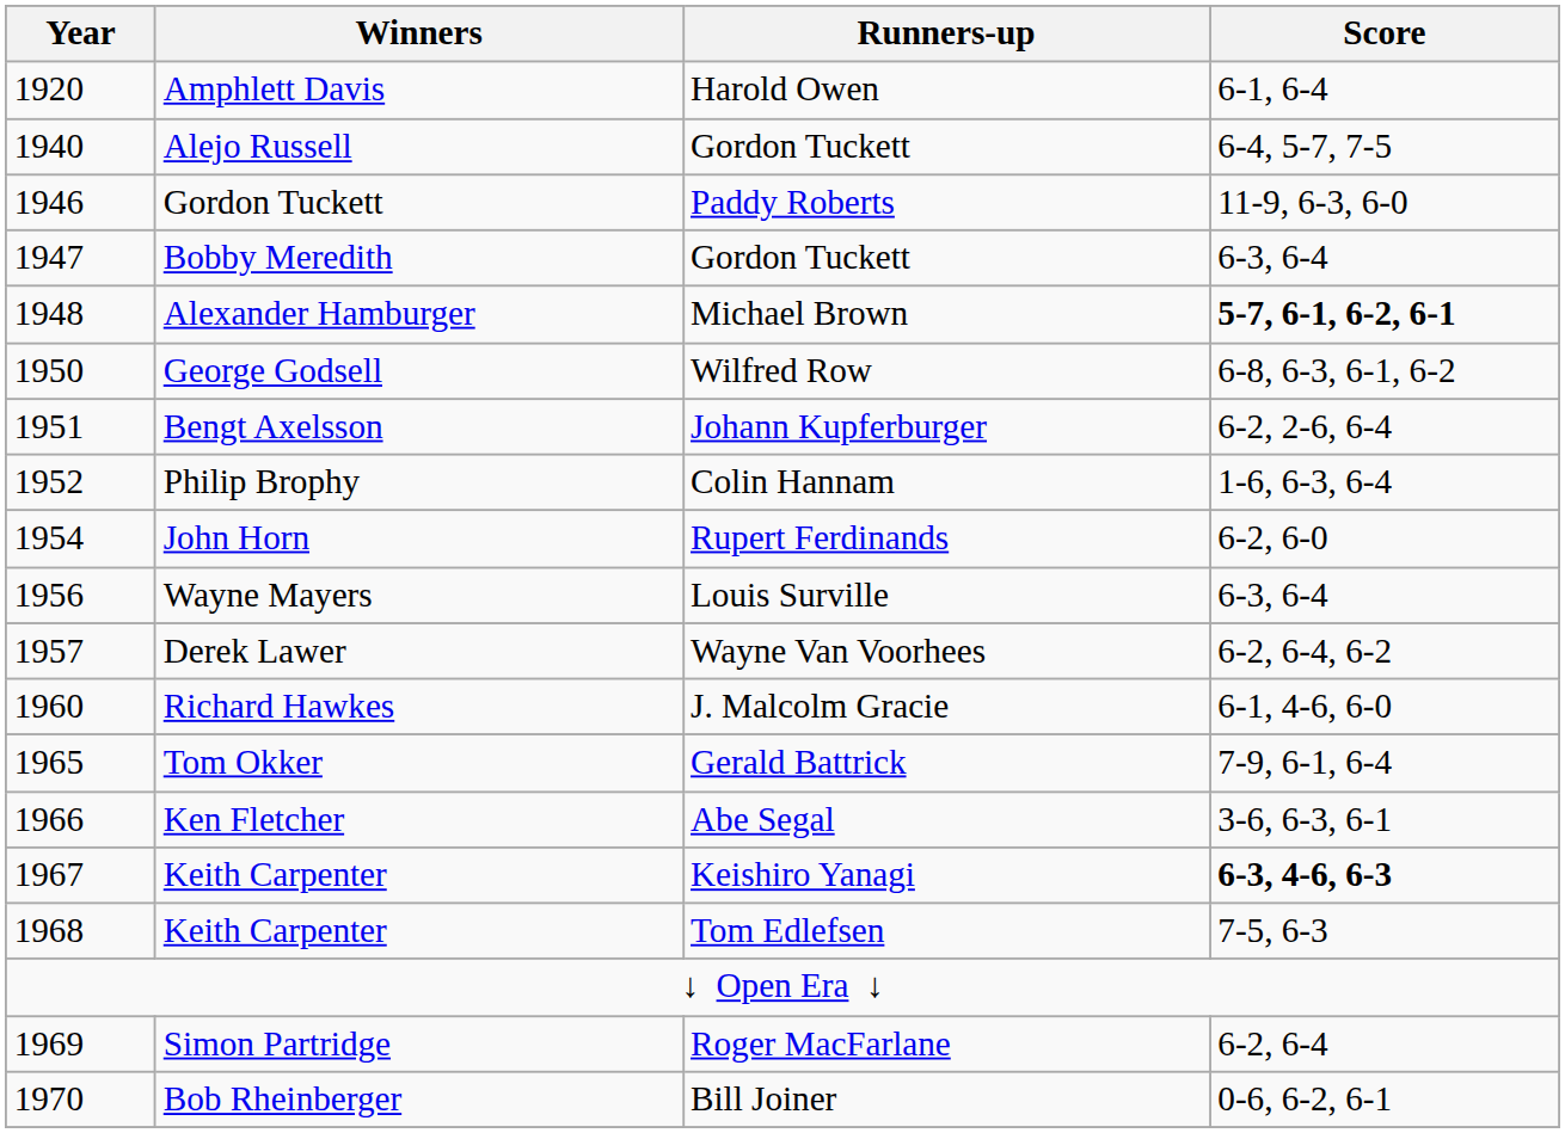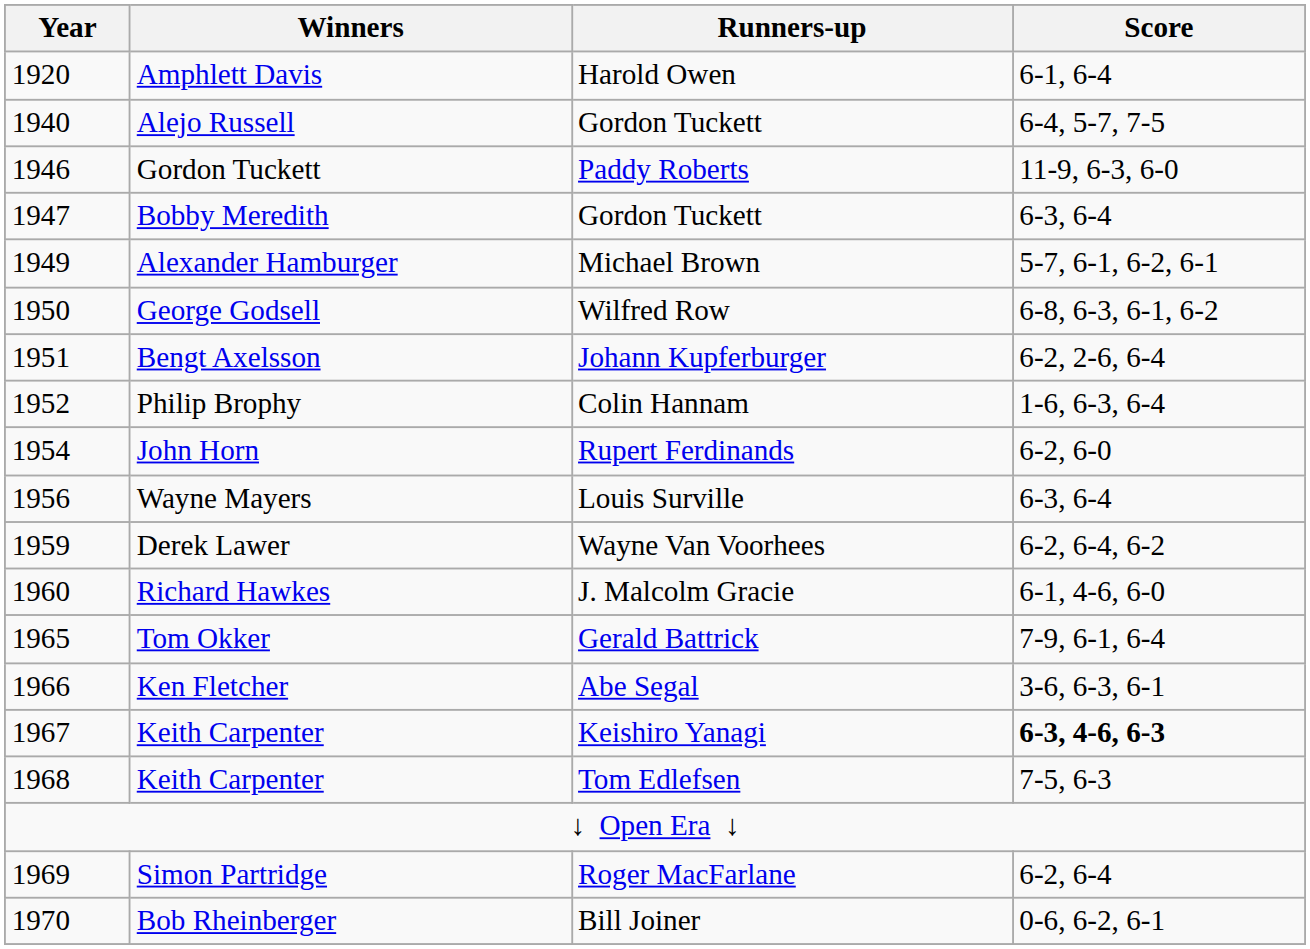Alexander Hamburger | Year: 1948 -> 1949
Alexander Hamburger | Score: bold -> normal
Derek Lawer | Year: 1957 -> 1959
